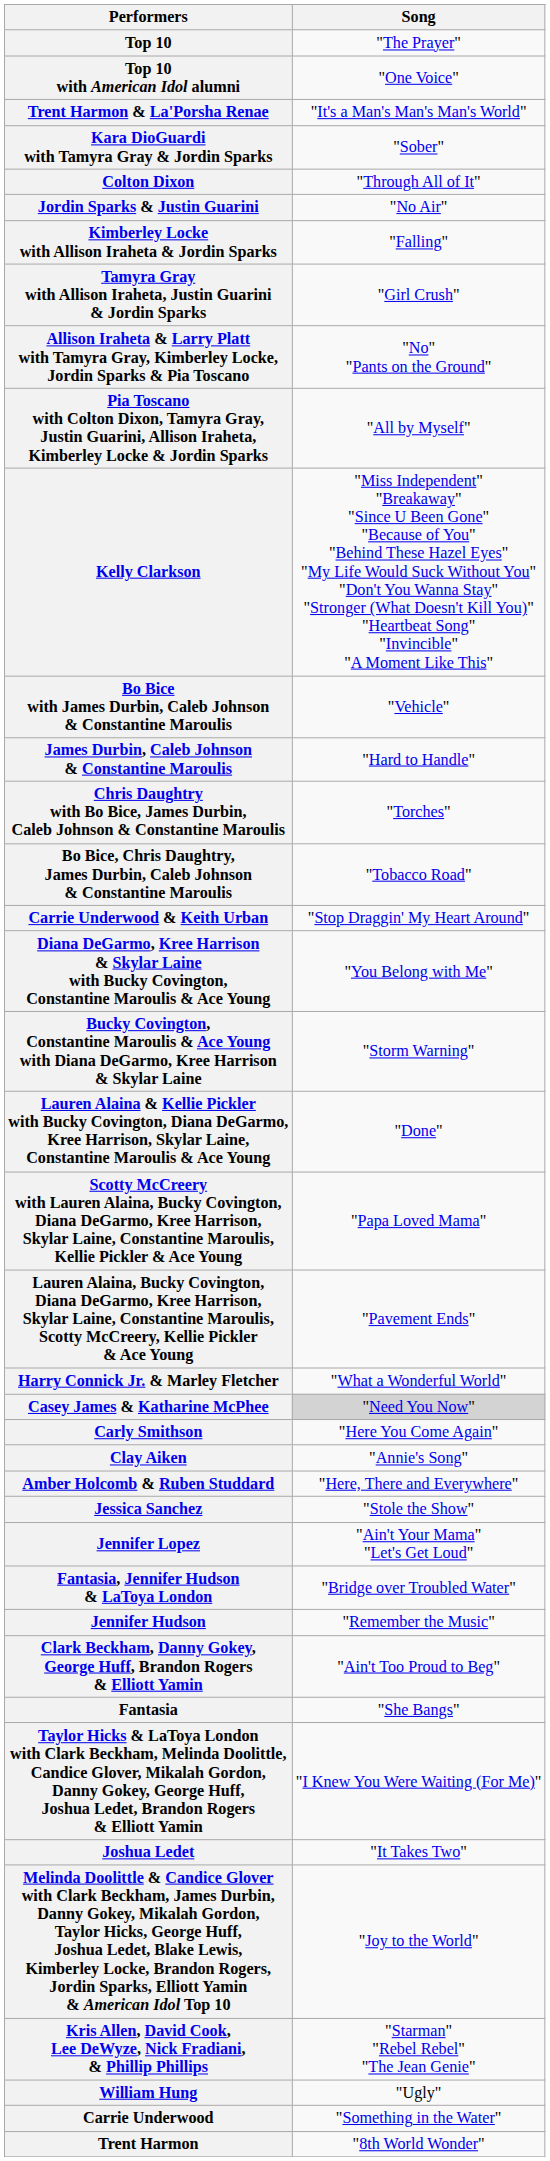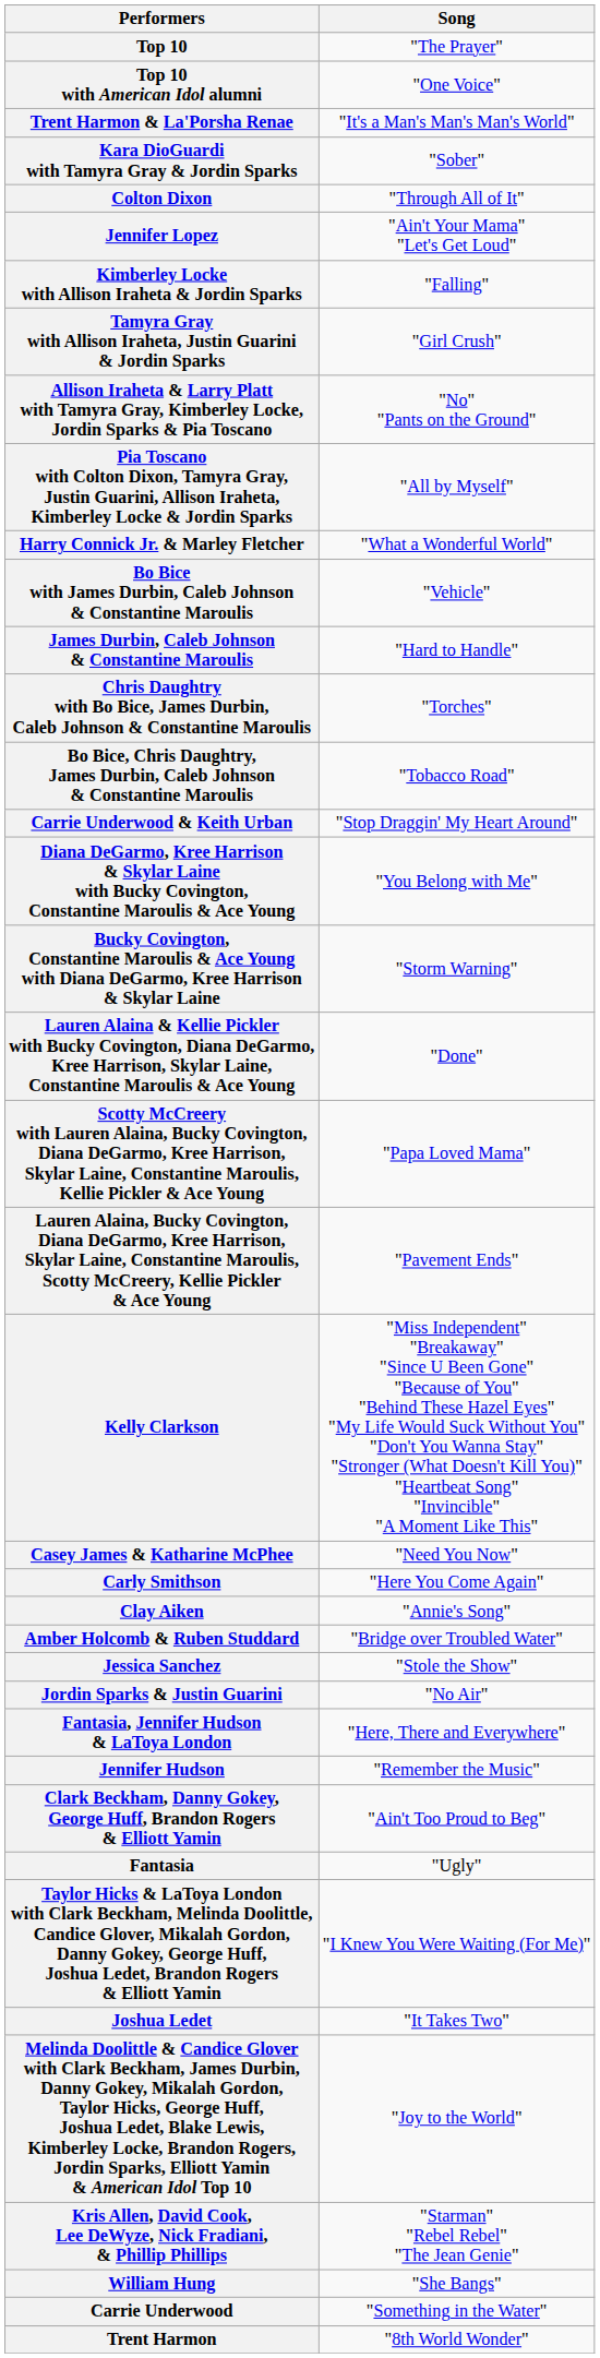rows swapped: Jordin Sparks & Justin Guarini <-> Jennifer Lopez
rows swapped: Kelly Clarkson <-> Harry Connick Jr. & Marley Fletcher
Casey James & Katharine McPhee | Song: lightgrey background -> no background
Amber Holcomb & Ruben Studdard | Song: "Here, There and Everywhere" -> "Bridge over Troubled Water"
Fantasia, Jennifer Hudson & LaToya London | Song: "Bridge over Troubled Water" -> "Here, There and Everywhere"
Fantasia | Song: "She Bangs" -> "Ugly"
William Hung | Song: "Ugly" -> "She Bangs"
